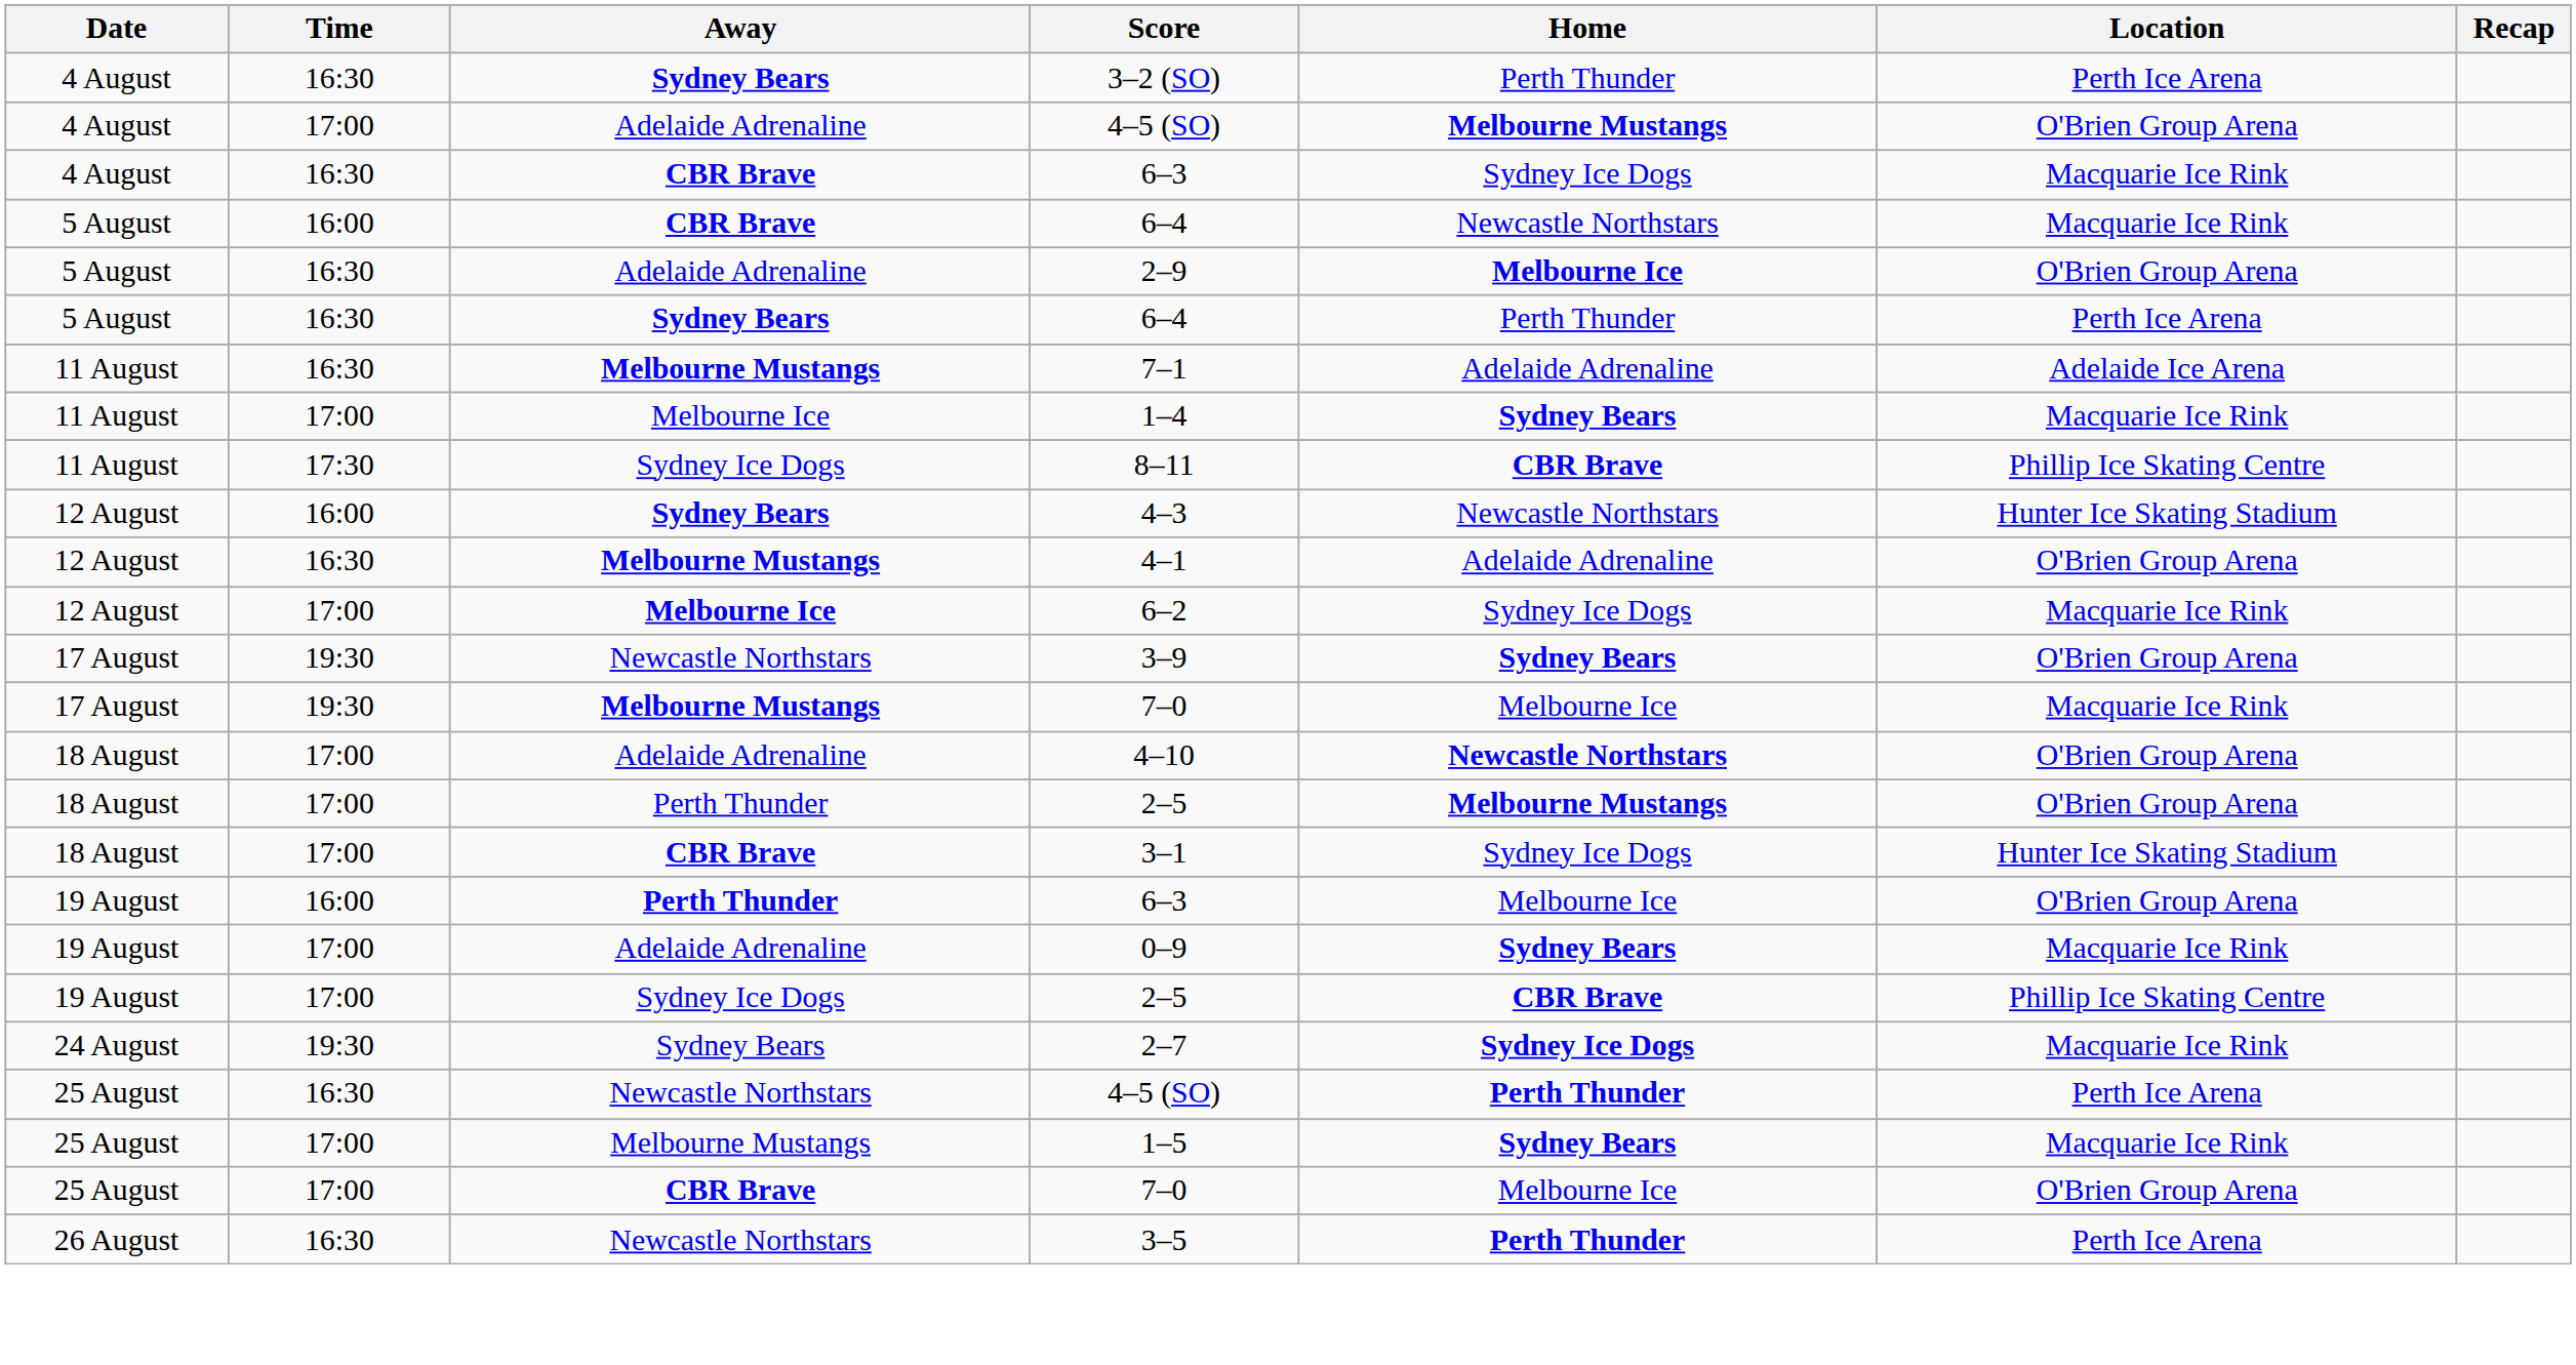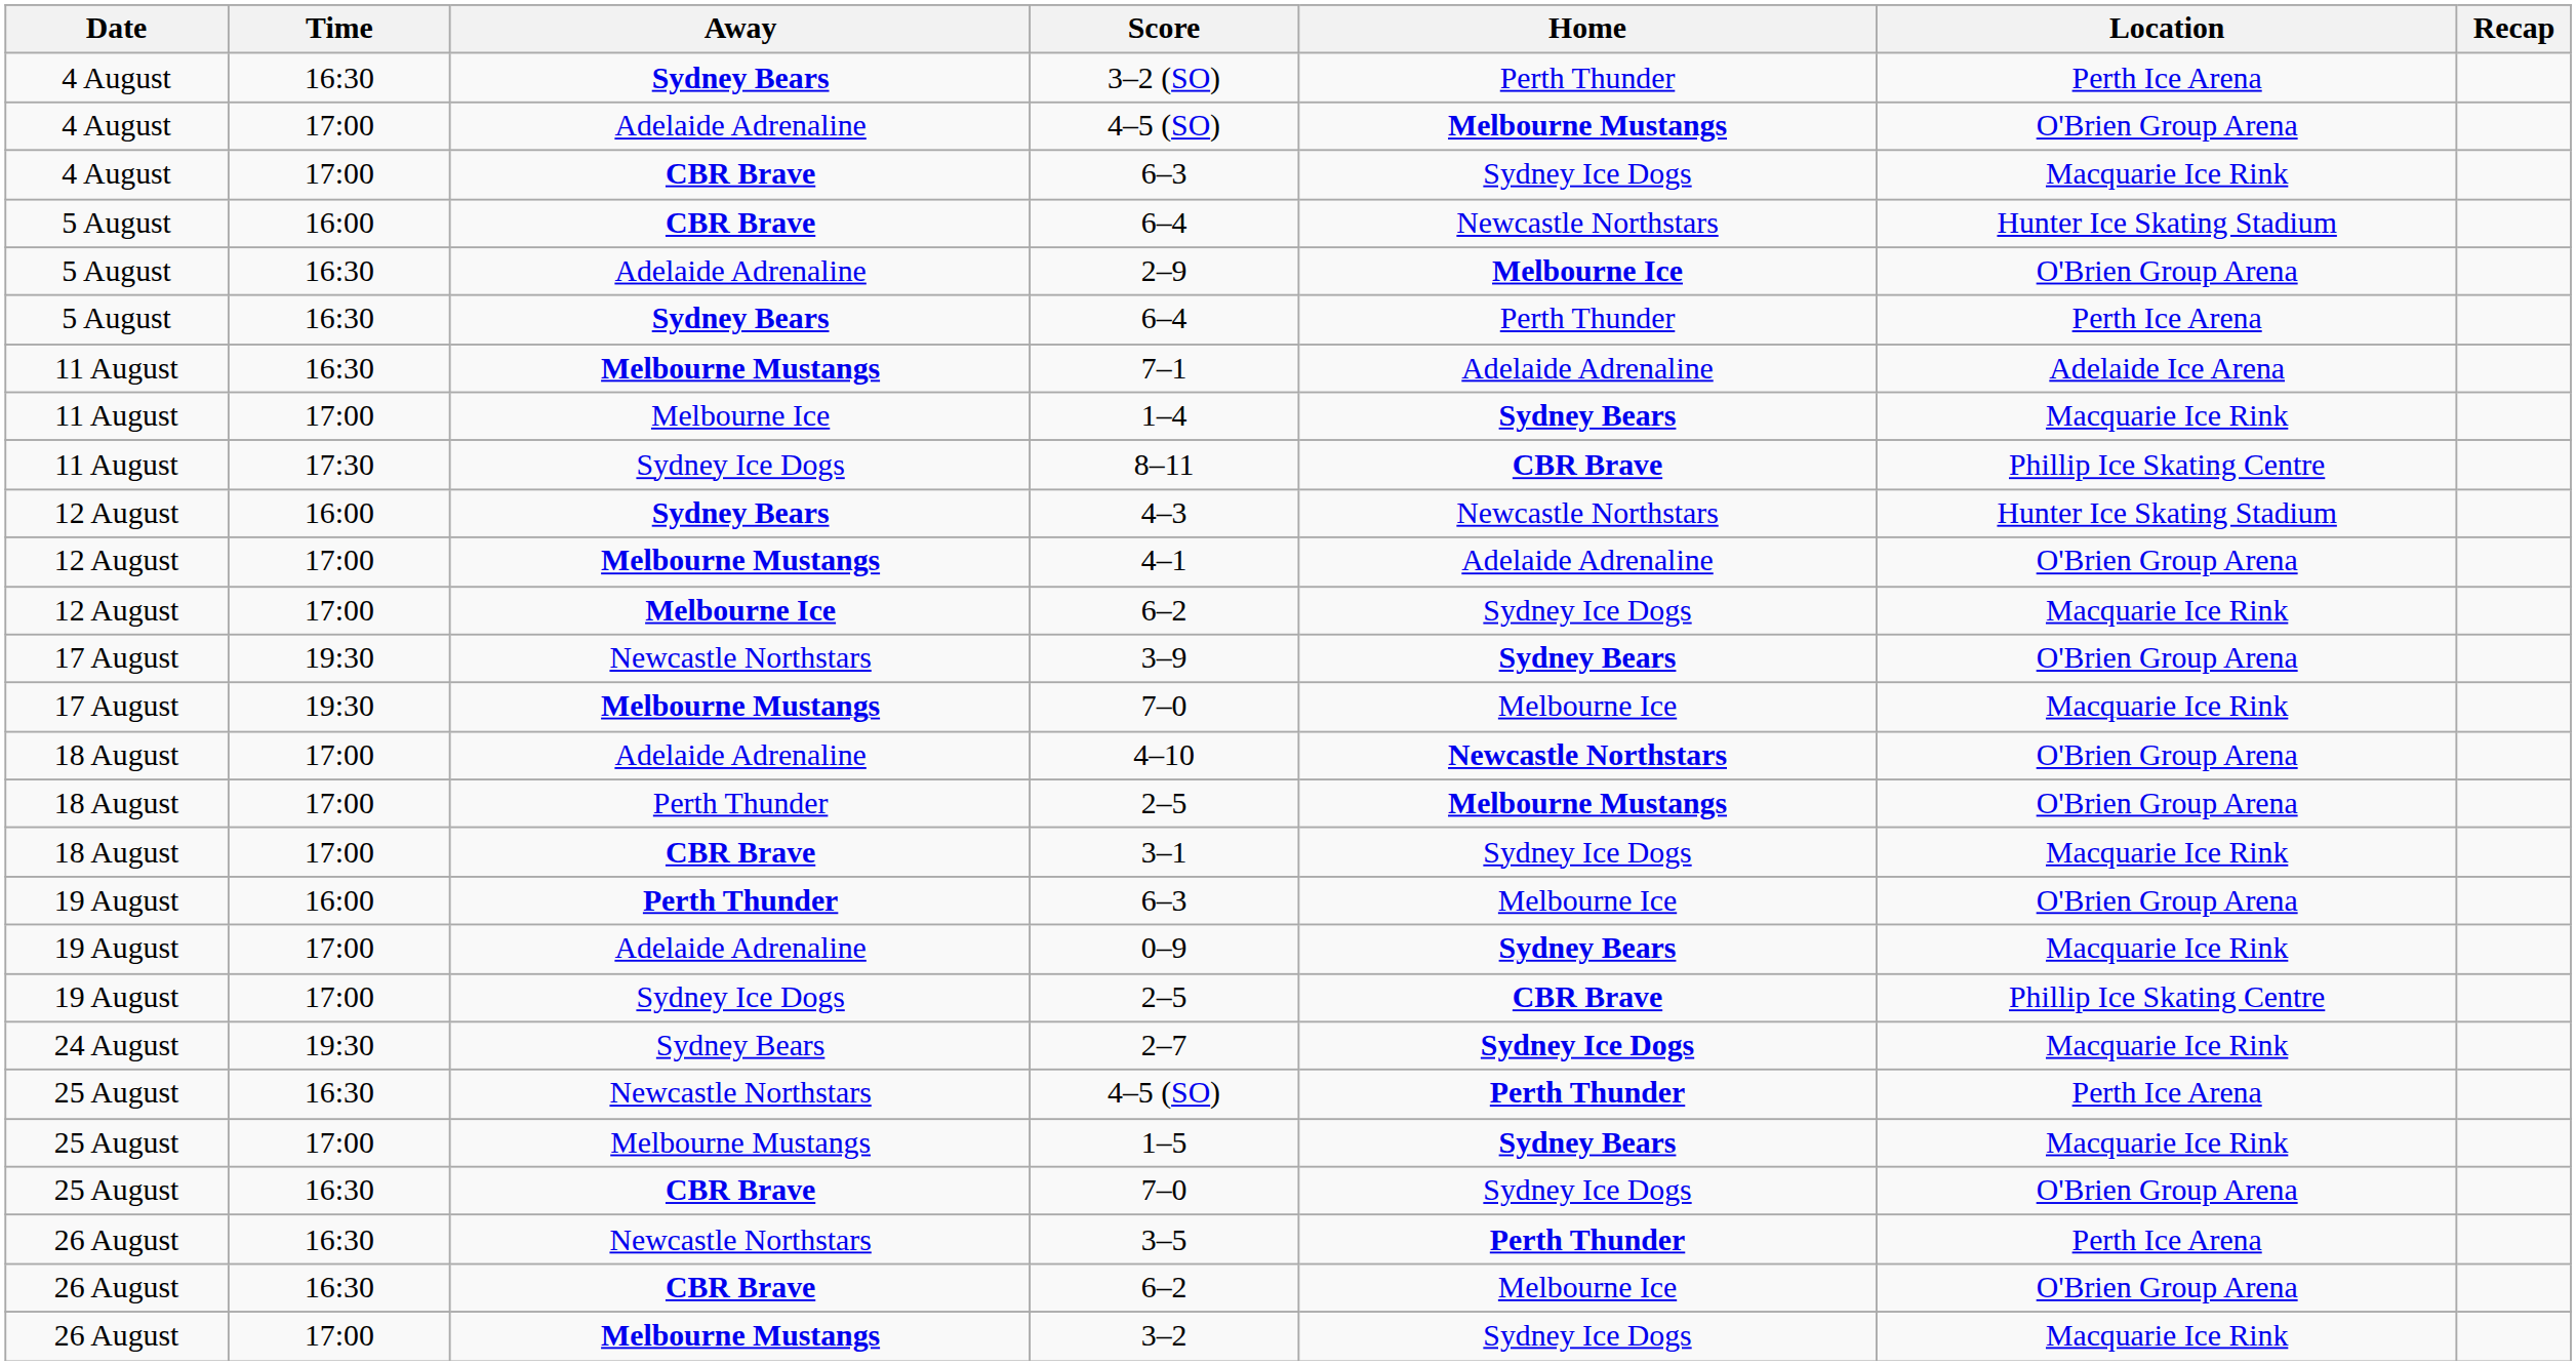CBR Brave / 6–3 | Time: 16:30 -> 17:00
CBR Brave / 6–4 | Location: Macquarie Ice Rink -> Hunter Ice Skating Stadium
4–1 | Time: 16:30 -> 17:00
3–1 | Location: Hunter Ice Skating Stadium -> Macquarie Ice Rink
CBR Brave / 7–0 | Time: 17:00 -> 16:30
CBR Brave / 7–0 | Home: Melbourne Ice -> Sydney Ice Dogs
+ row: 26 August | 16:30 | CBR Brave | 6–2 | Melbourne Ice | O'Brien Group Arena
+ row: 26 August | 17:00 | Melbourne Mustangs | 3–2 | Sydney Ice Dogs | Macquarie Ice Rink
